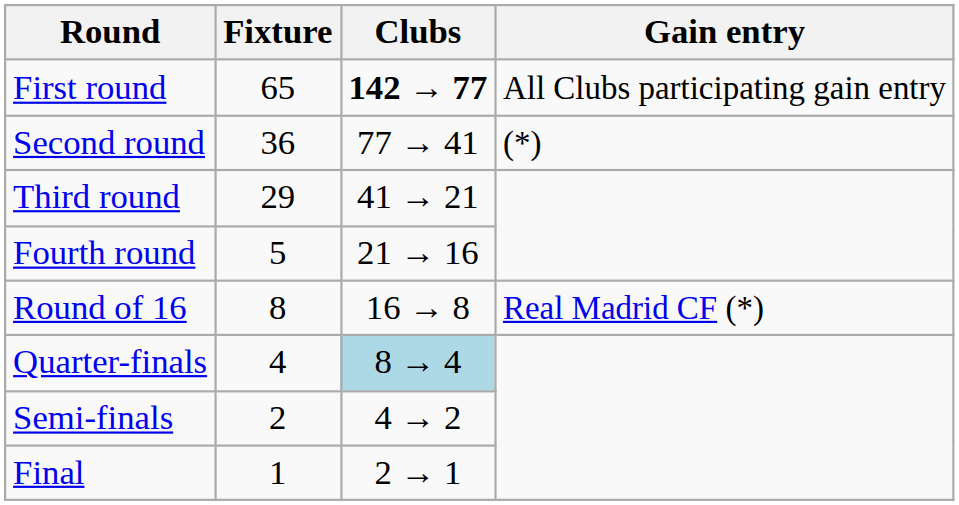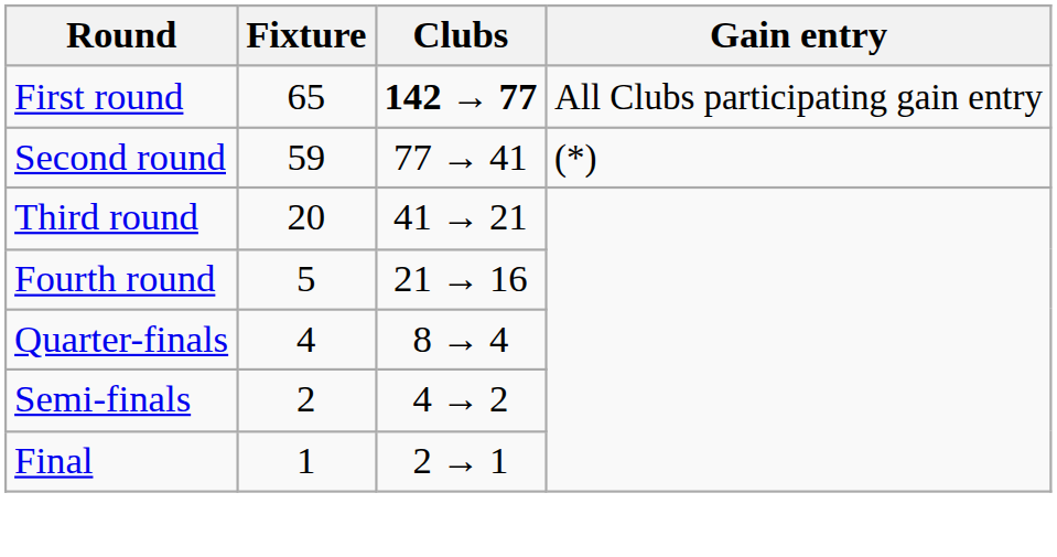Second round | Fixture: 36 -> 59
Third round | Fixture: 29 -> 20
- row: Round of 16 | 8 | 16 → 8 | Real Madrid CF (*)
Quarter-finals | Clubs: lightblue background -> no background
